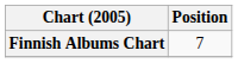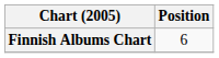Finnish Albums Chart | Position: 7 -> 6
